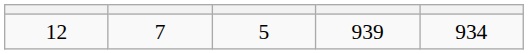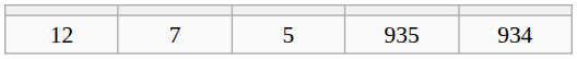12 | column 4: 939 -> 935
